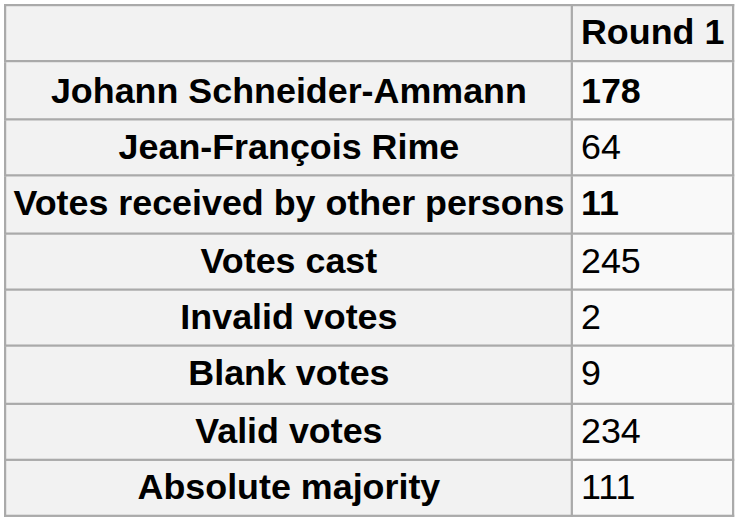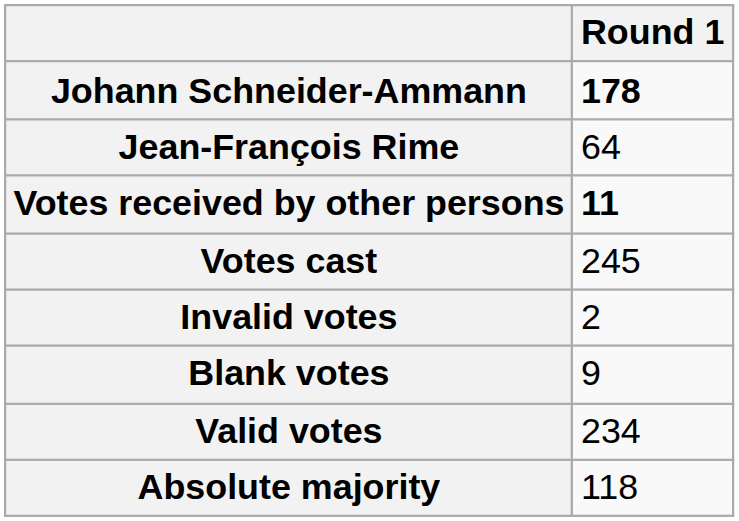Absolute majority | Round 1: 111 -> 118
